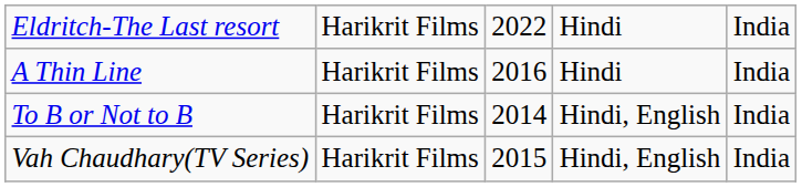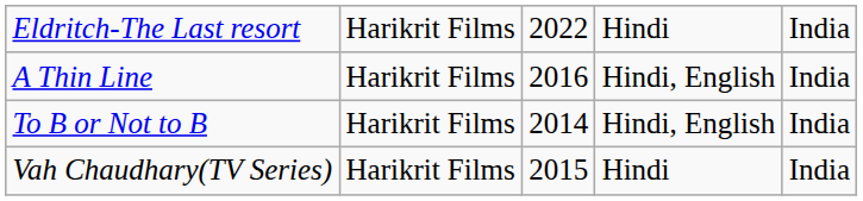A Thin Line | column 4: Hindi -> Hindi, English
Vah Chaudhary(TV Series) | column 4: Hindi, English -> Hindi
